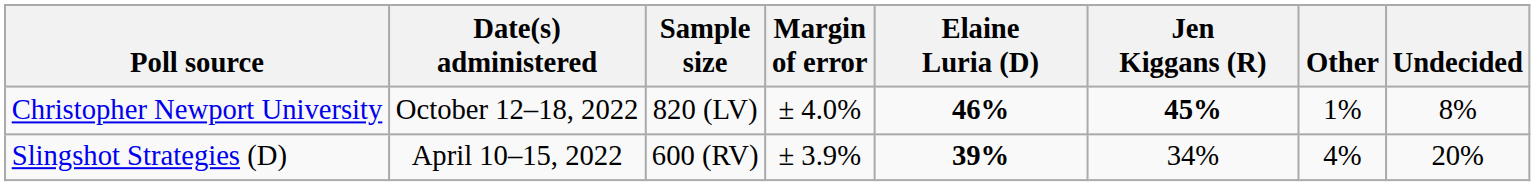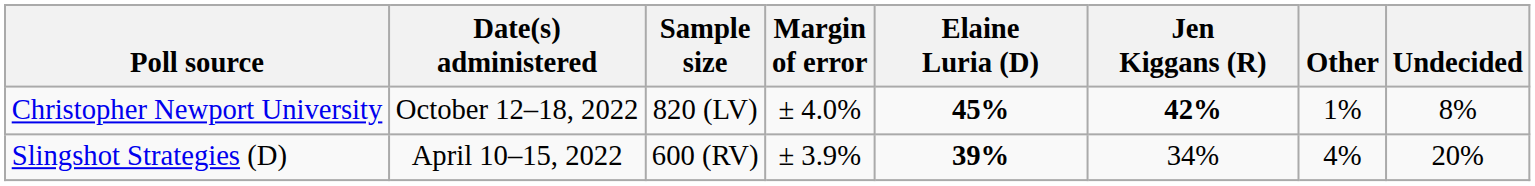Christopher Newport University | Elaine Luria (D): 46% -> 45%
Christopher Newport University | Jen Kiggans (R): 45% -> 42%
